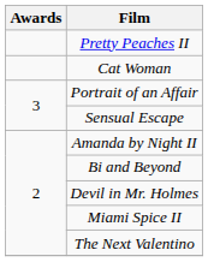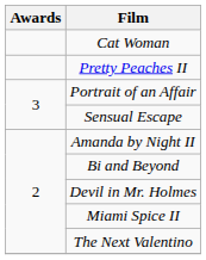rows swapped: Cat Woman <-> Pretty Peaches II
